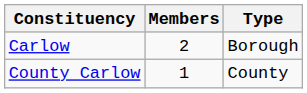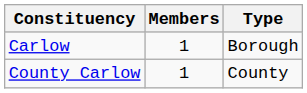Carlow | Members: 2 -> 1
